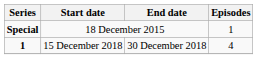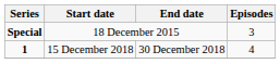Special | Episodes: 1 -> 3
